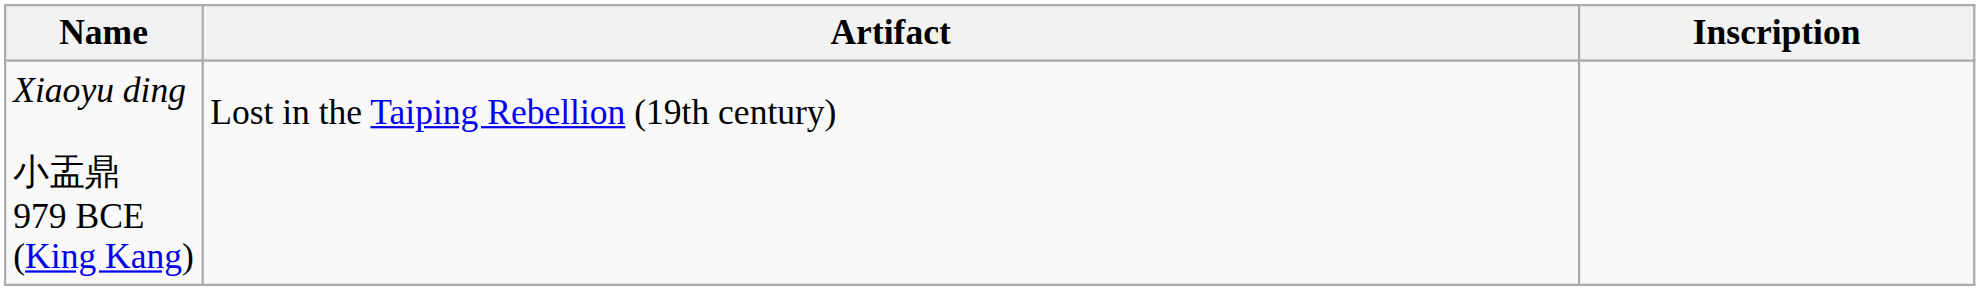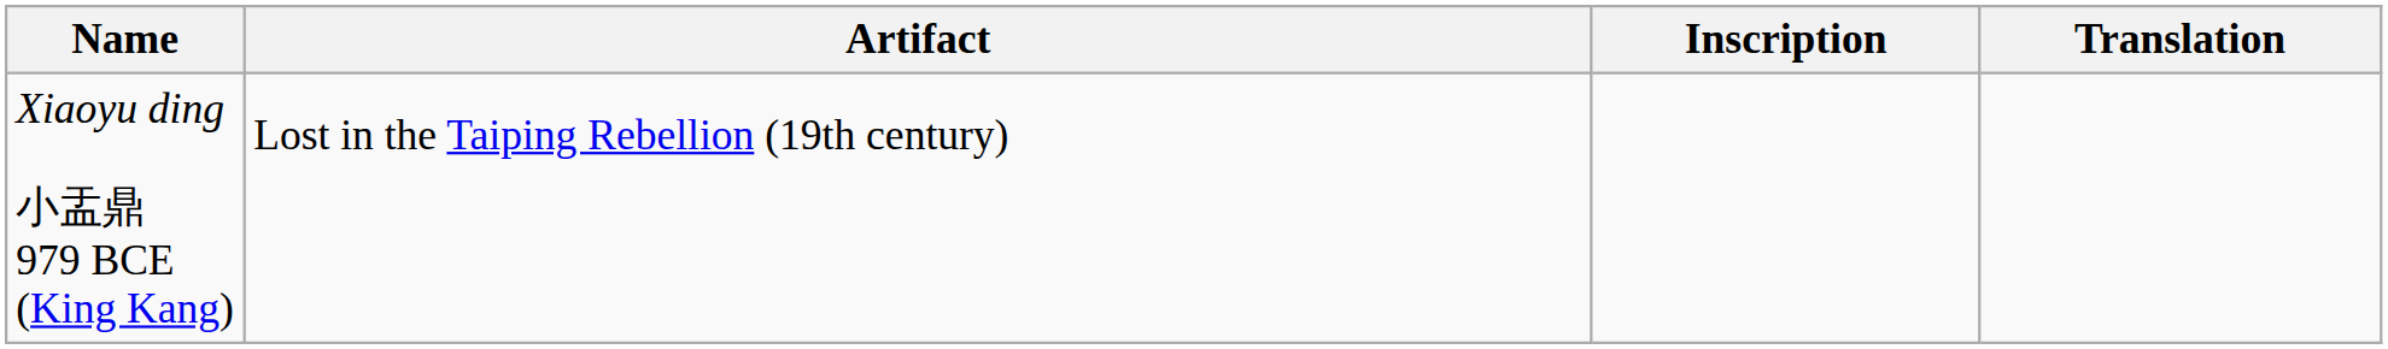+ column: Translation
